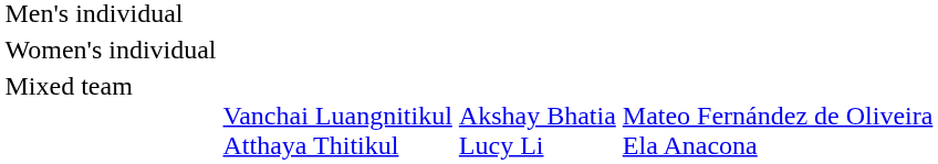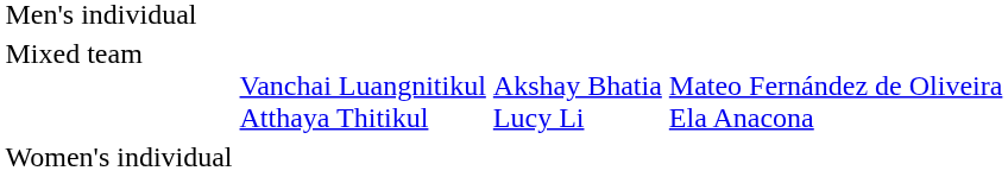rows swapped: Women's individual <-> Mixed team
